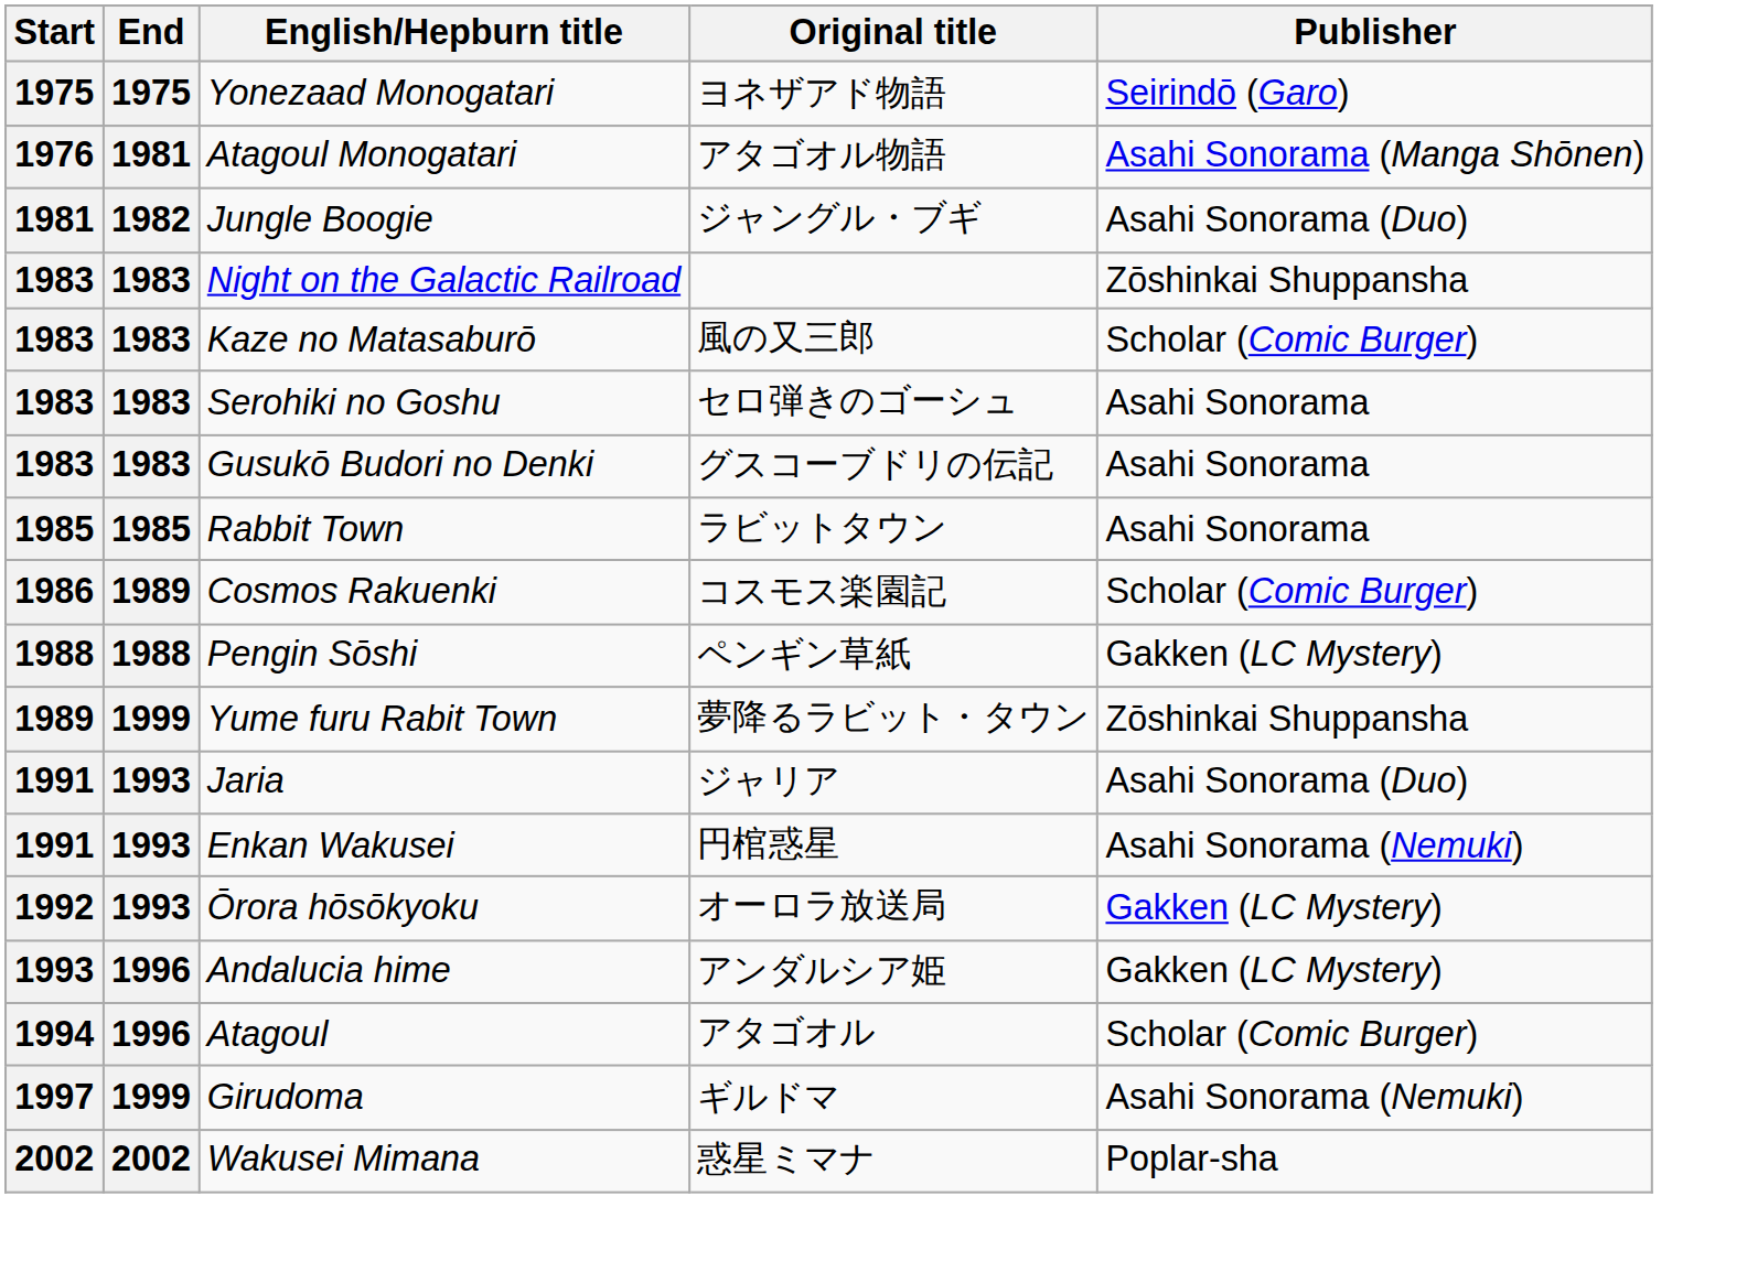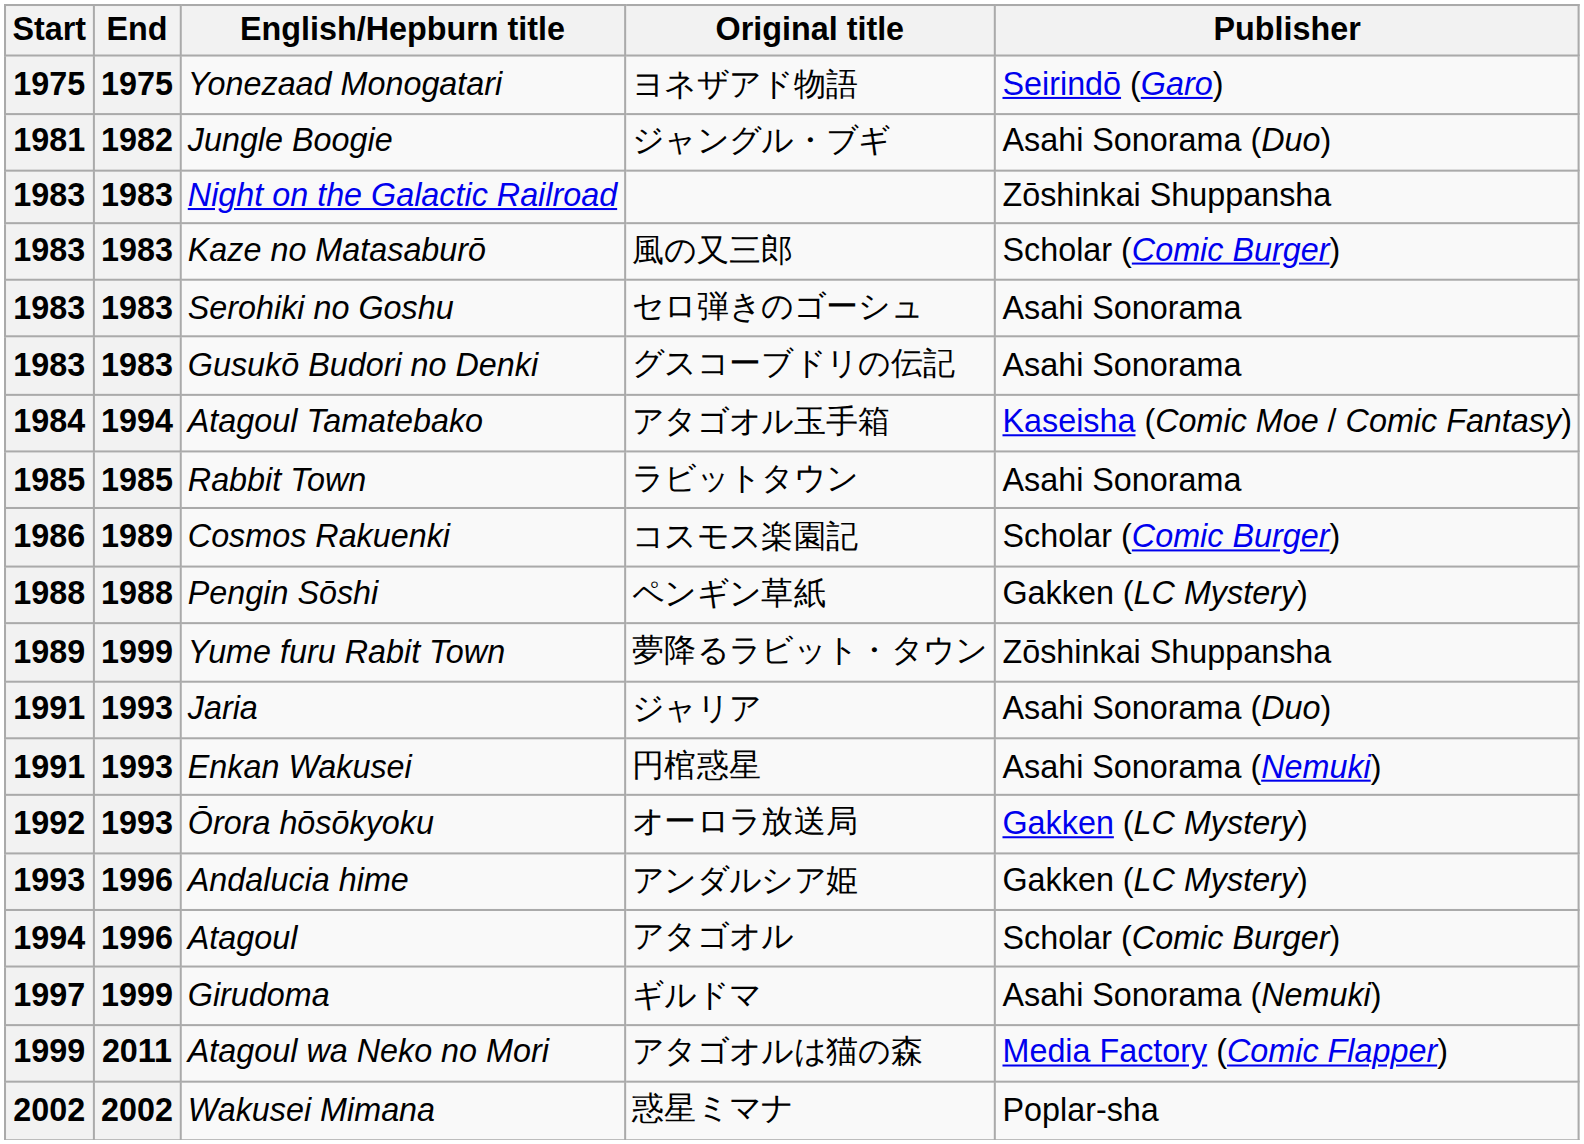- row: 1976 | 1981 | Atagoul Monogatari | アタゴオル物語 | Asahi Sonorama (Manga Shōnen)
+ row: 1984 | 1994 | Atagoul Tamatebako | アタゴオル玉手箱 | Kaseisha (Comic Moe / Comic Fantasy)
+ row: 1999 | 2011 | Atagoul wa Neko no Mori | アタゴオルは猫の森 | Media Factory (Comic Flapper)
